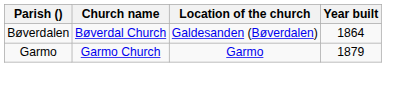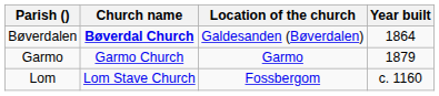Bøverdalen | Church name: normal -> bold
+ row: Lom | Lom Stave Church | Fossbergom | c. 1160
